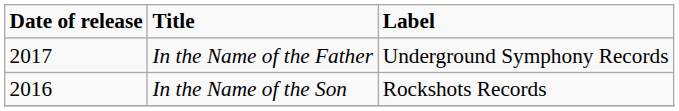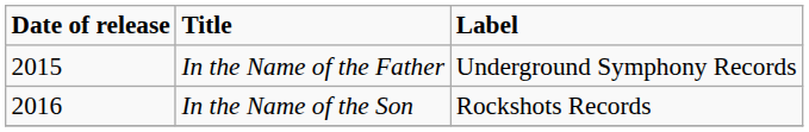In the Name of the Father | Date of release: 2017 -> 2015
